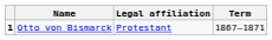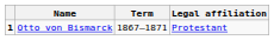columns swapped: Term <-> Legal affiliation
